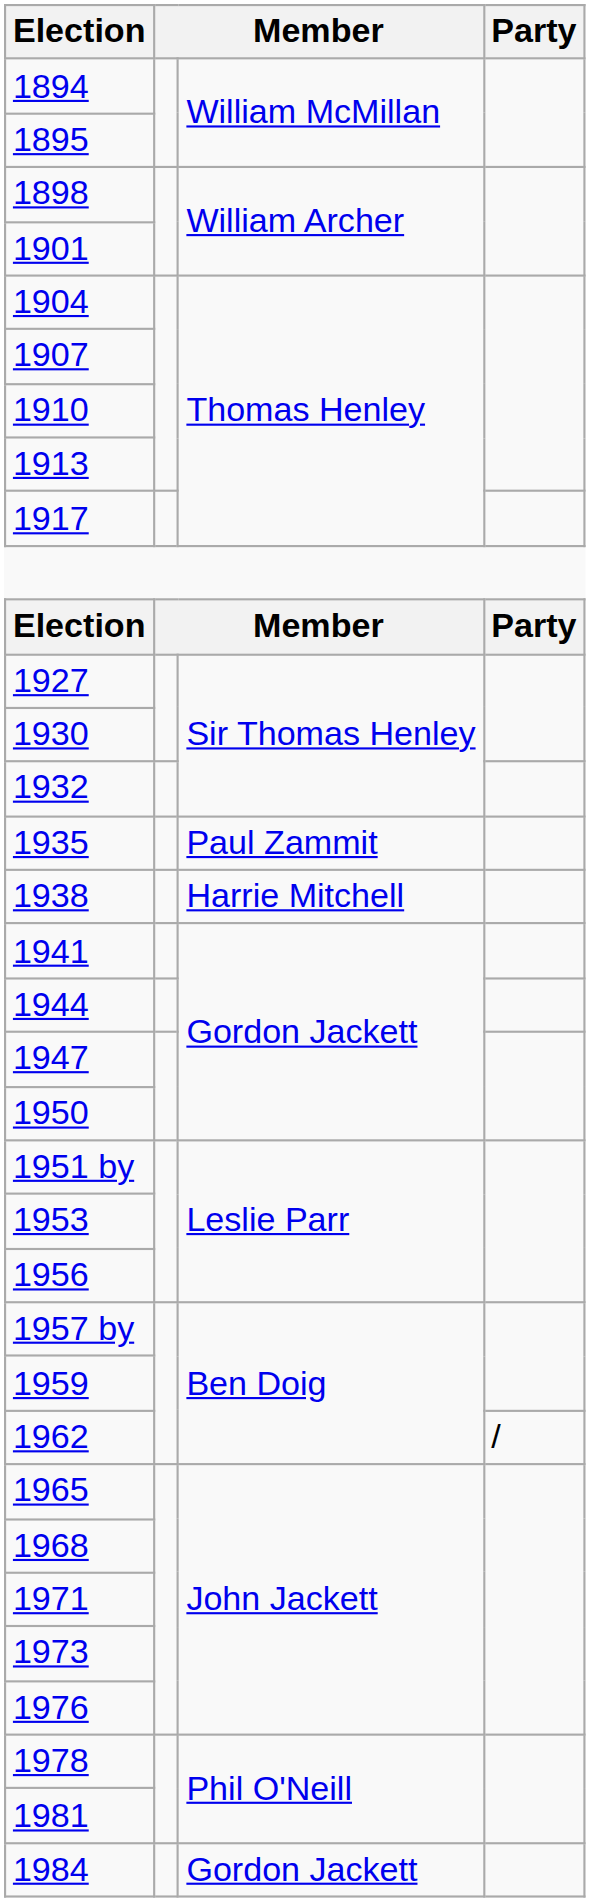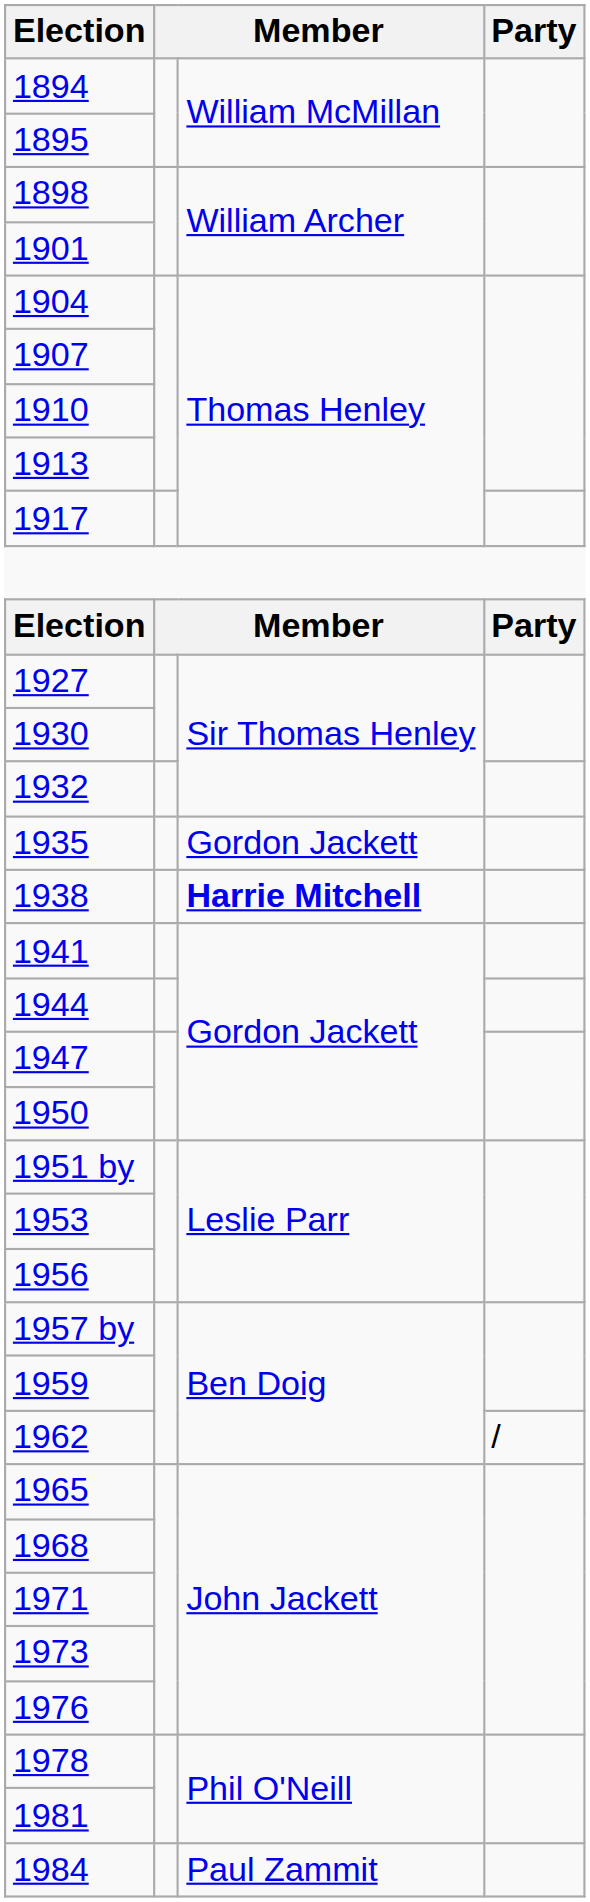1935 | column 3: Paul Zammit -> Gordon Jackett
1938 | column 3: normal -> bold
1984 | column 3: Gordon Jackett -> Paul Zammit
